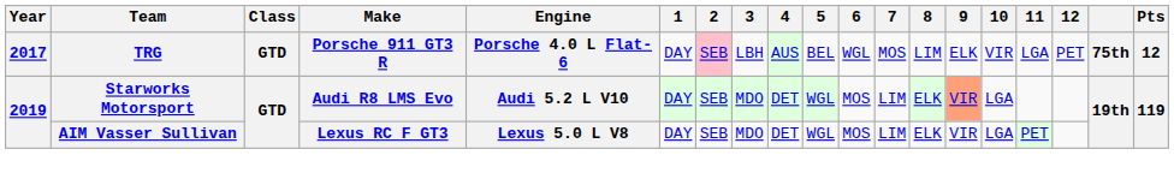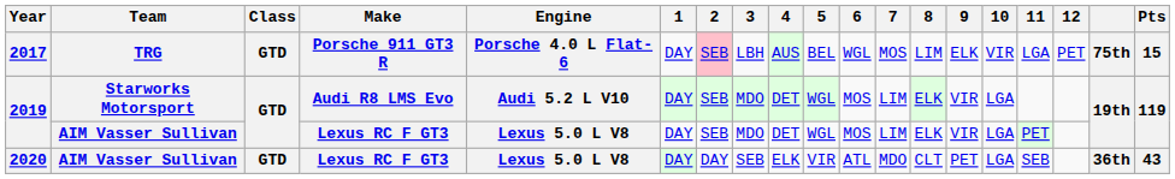2017 | Pts: 12 -> 15
2019 / Starworks Motorsport | 9: lightsalmon background -> no background
+ row: 2020 | AIM Vasser Sullivan | GTD | Lexus RC F GT3 | Lexus 5.0 L V8 | DAY | DAY | SEB | ELK | VIR | ATL | MDO | CLT | PET | LGA | SEB | 36th | 43
